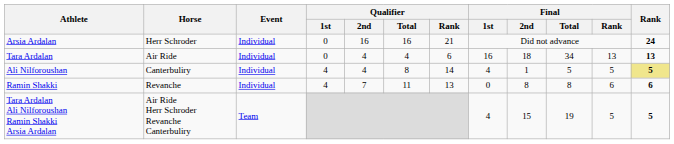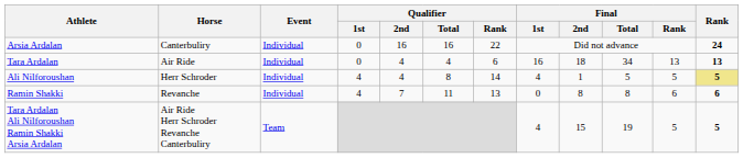Arsia Ardalan | Horse: Herr Schroder -> Canterbuliry
Arsia Ardalan | Qualifier / Rank: 21 -> 22
Ali Nilforoushan | Horse: Canterbuliry -> Herr Schroder
